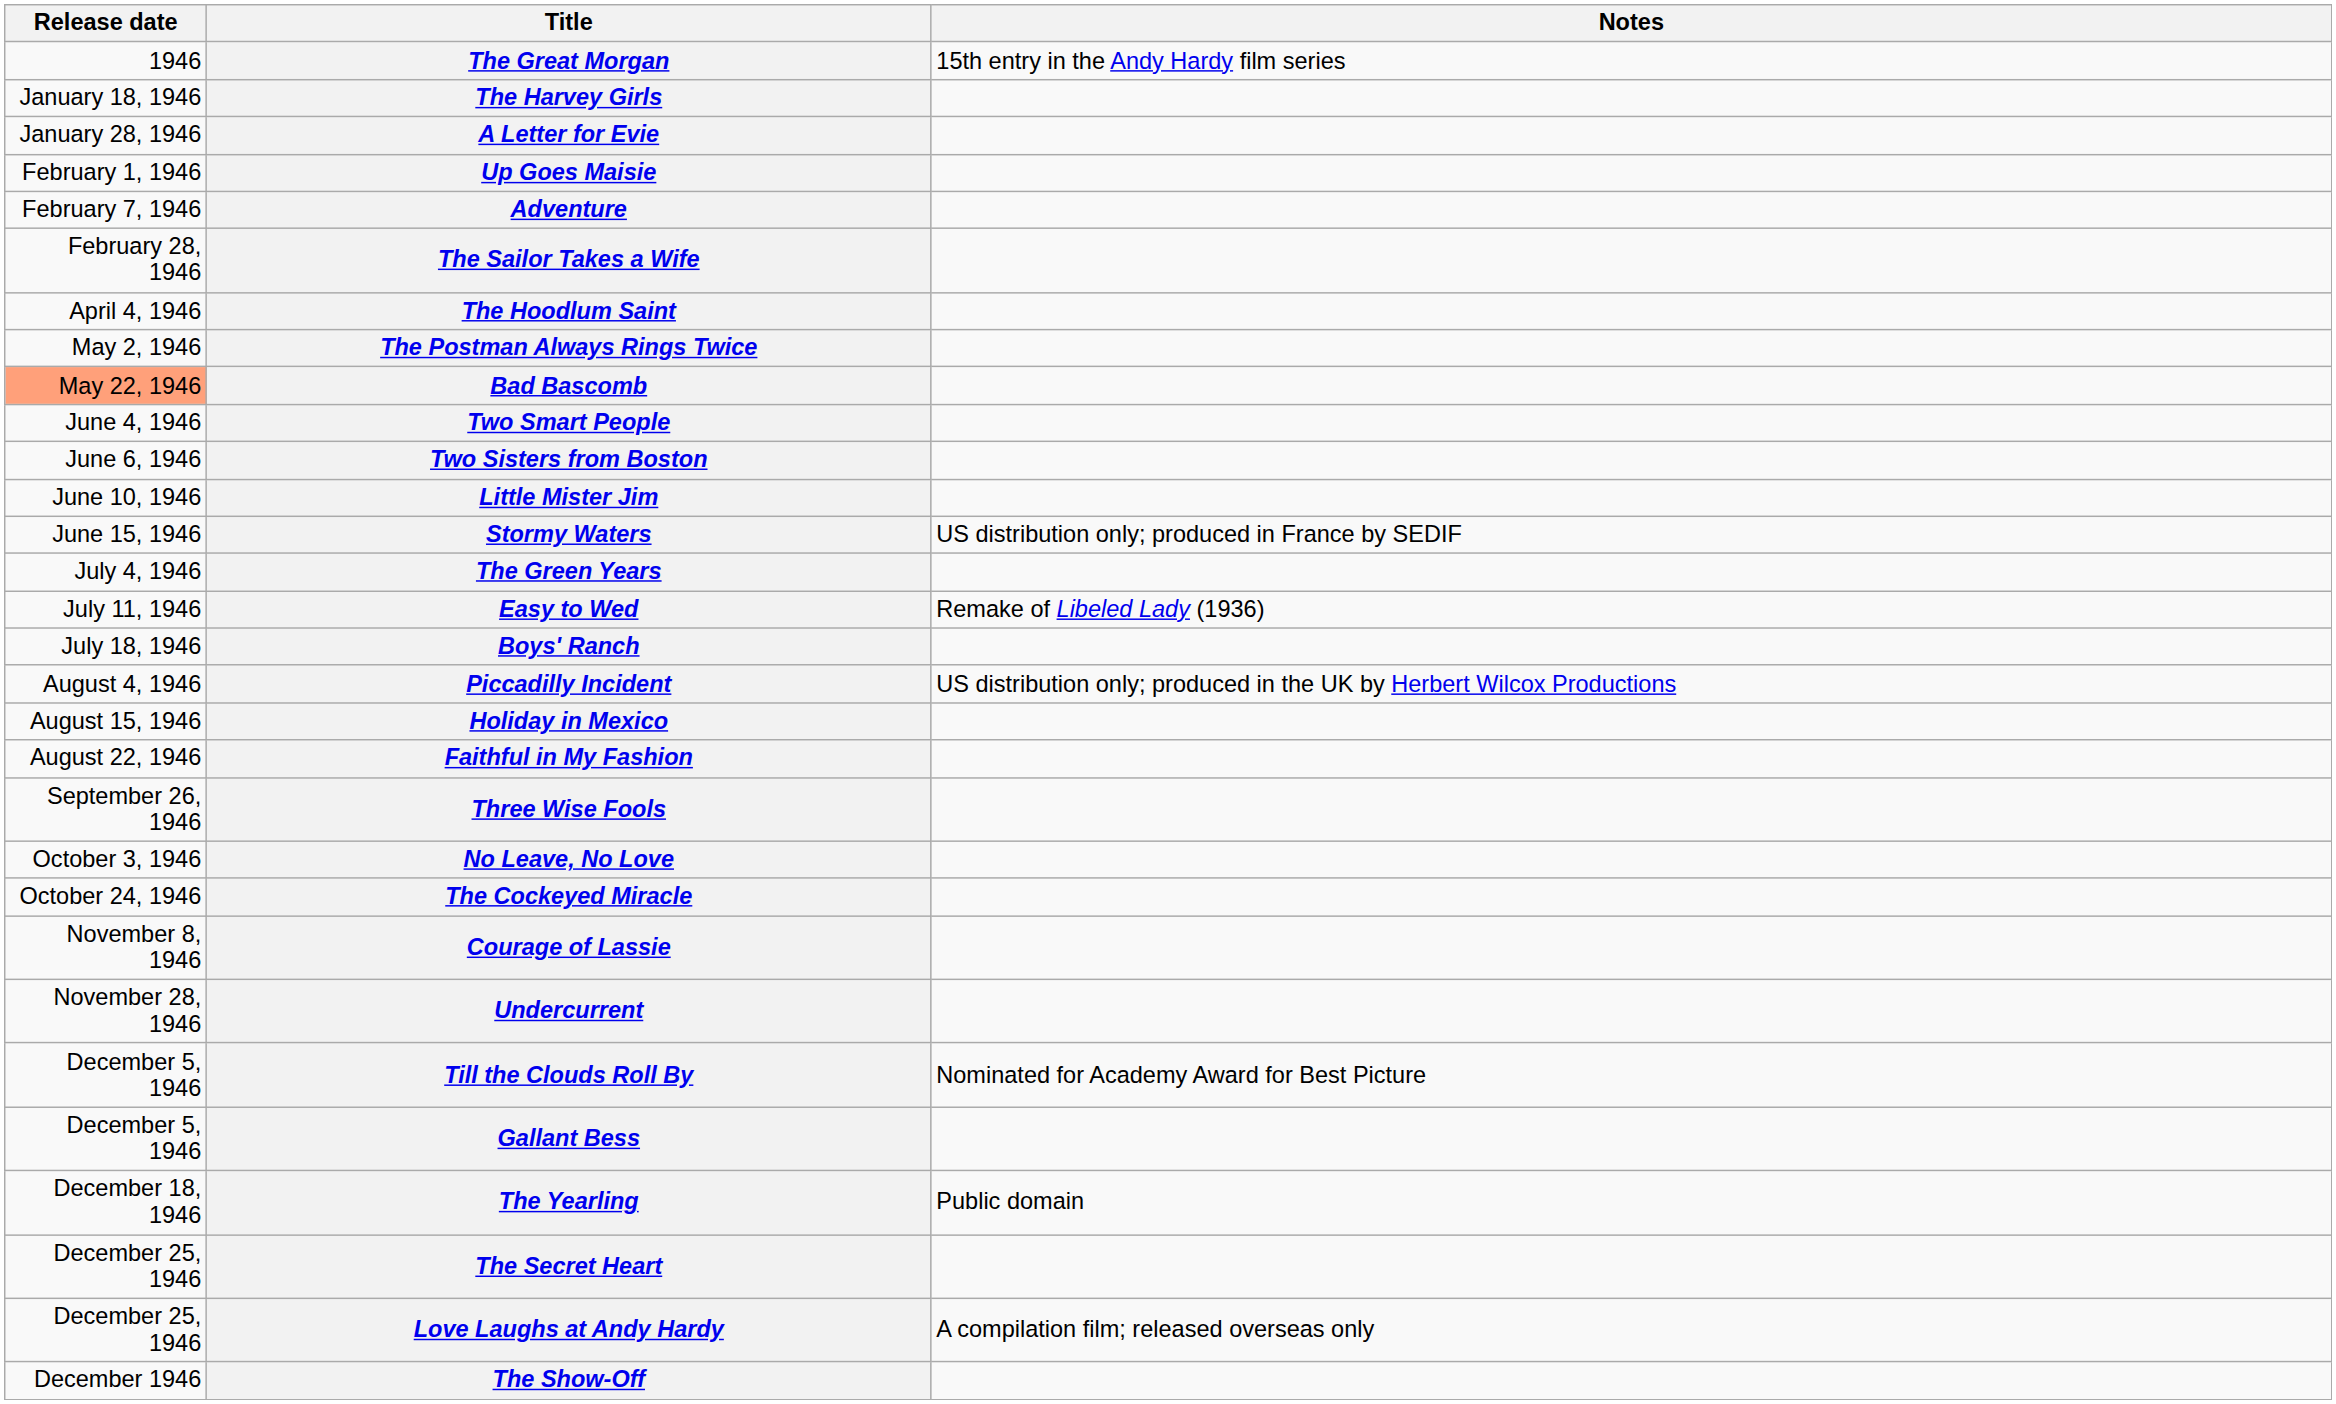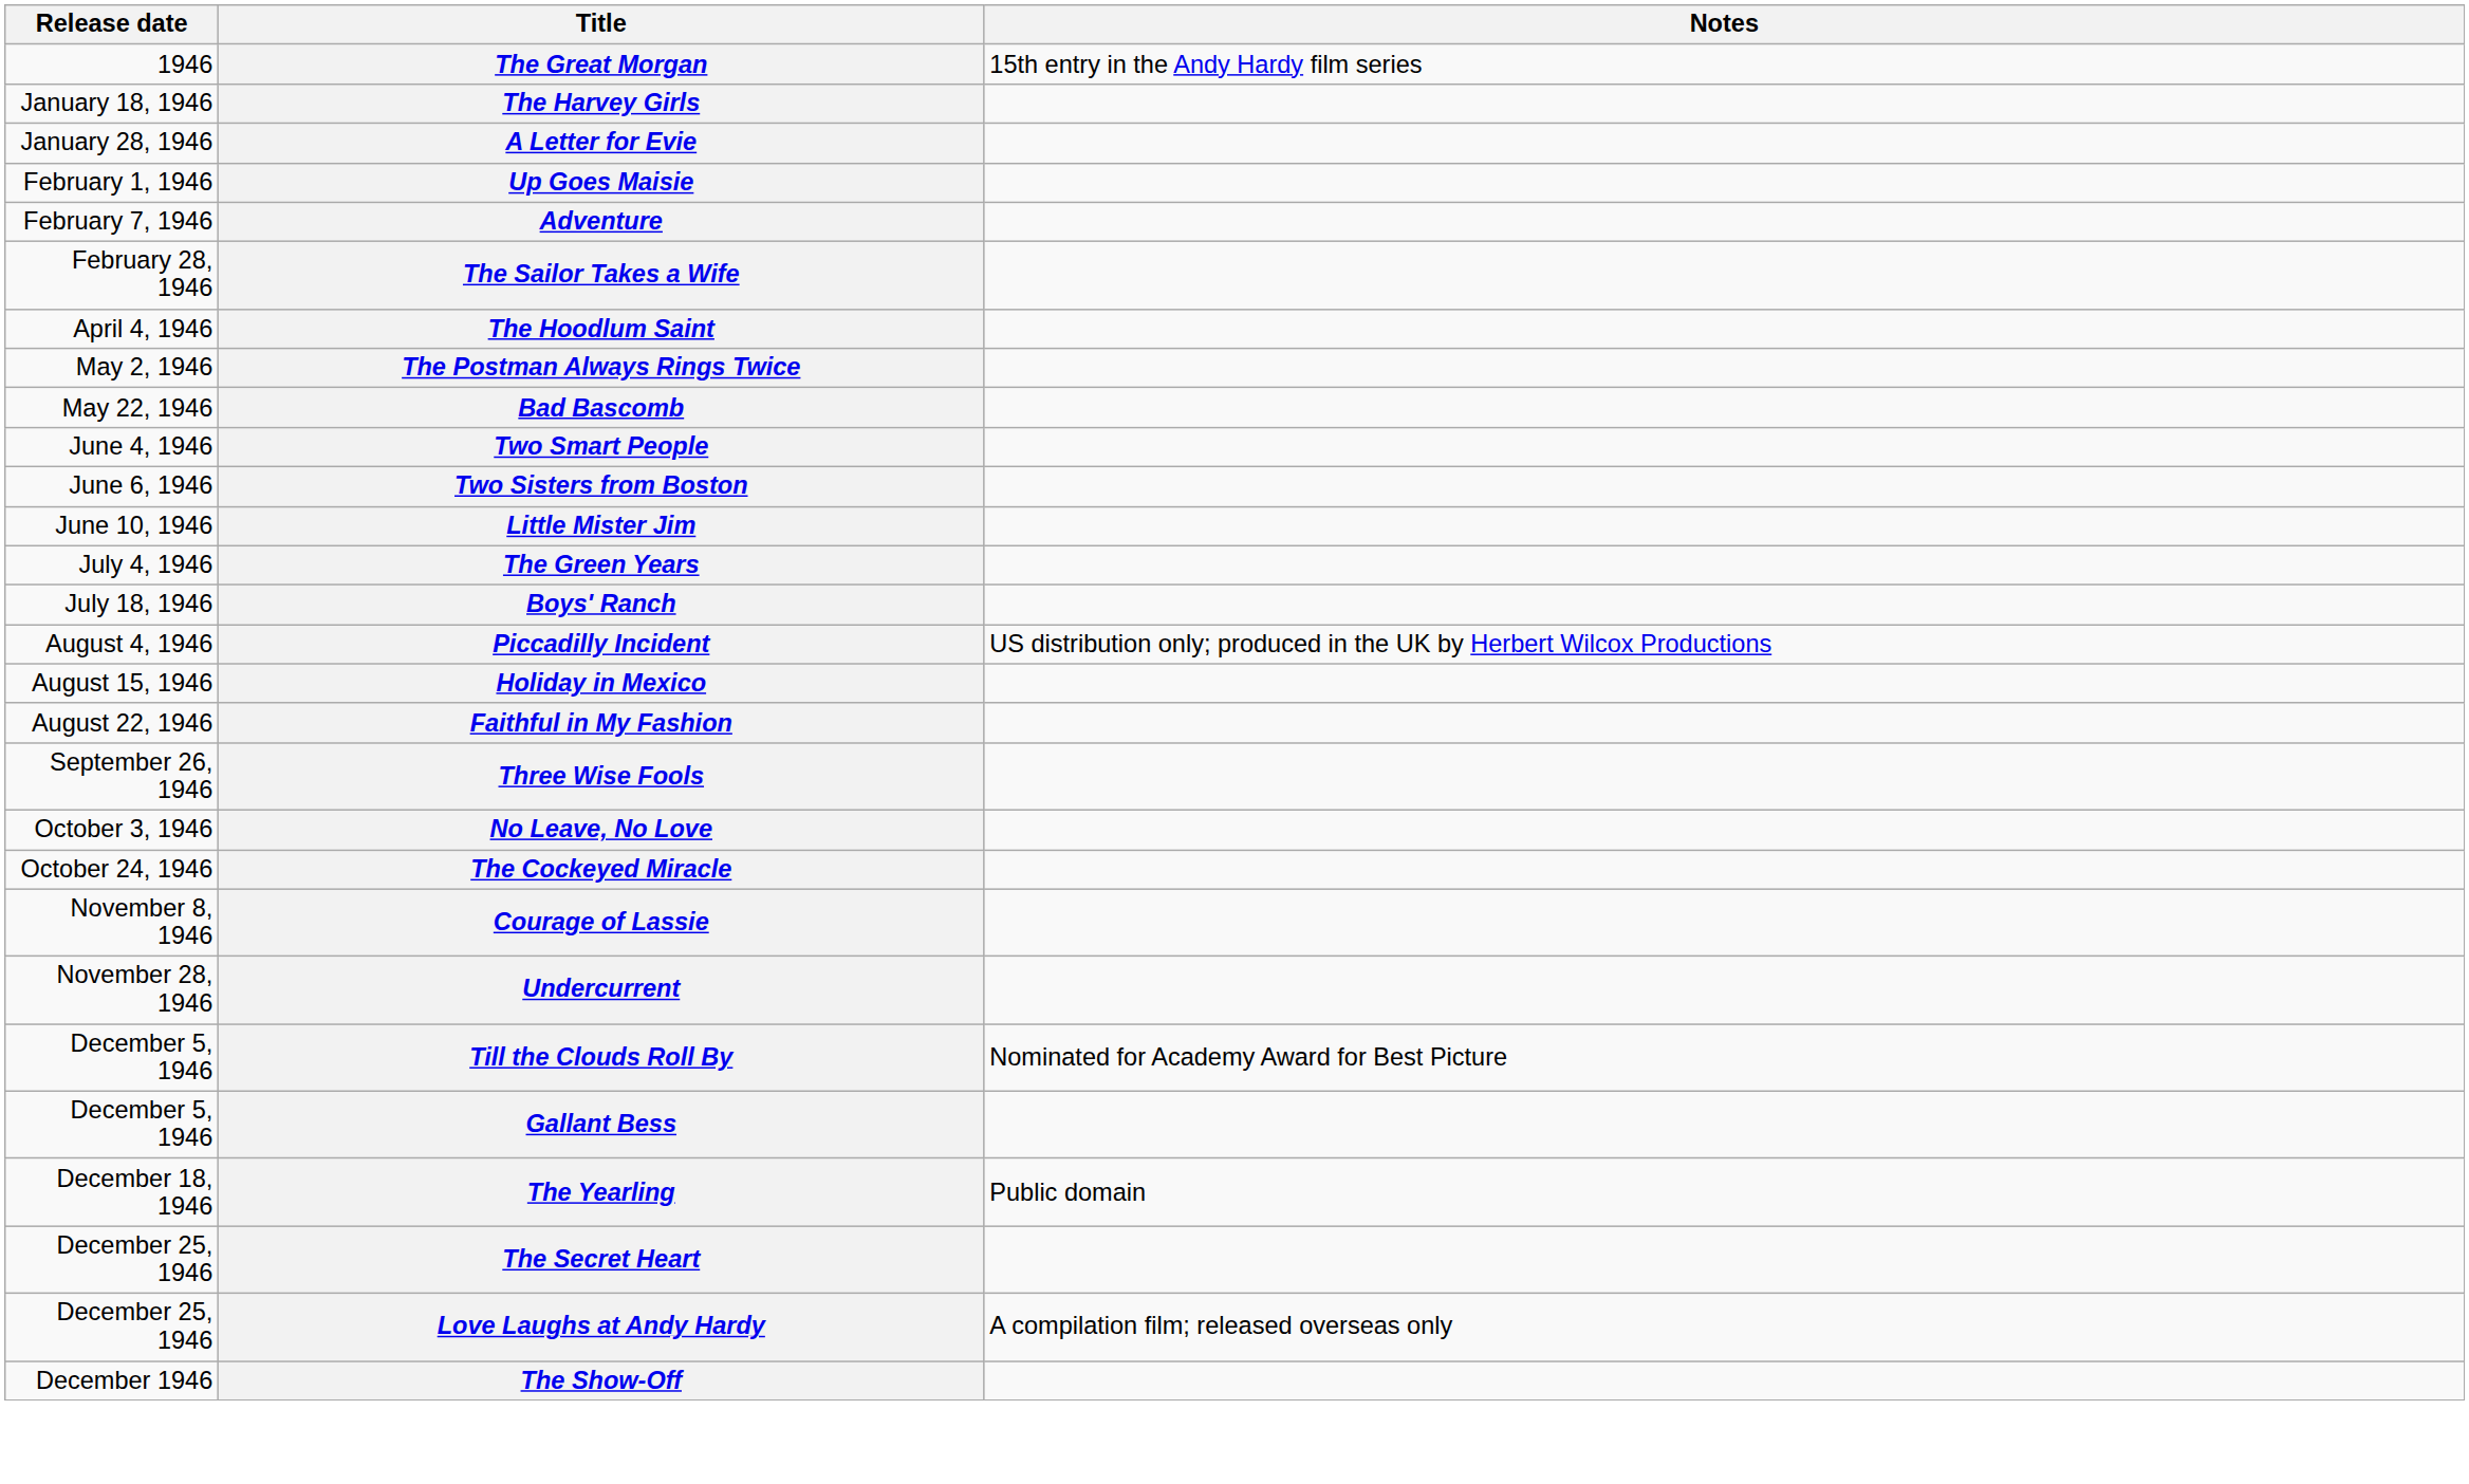Bad Bascomb | Release date: lightsalmon background -> no background
- row: June 15, 1946 | Stormy Waters | US distribution only; produced in France by SEDIF
- row: July 11, 1946 | Easy to Wed | Remake of Libeled Lady (1936)
